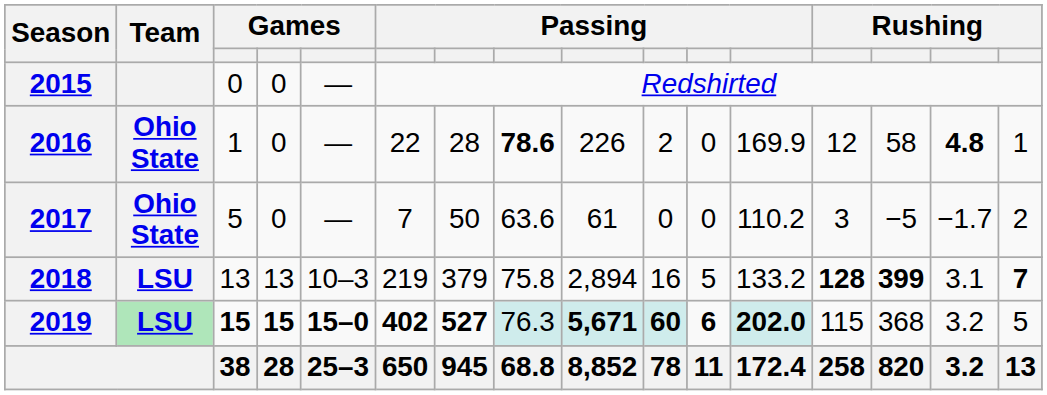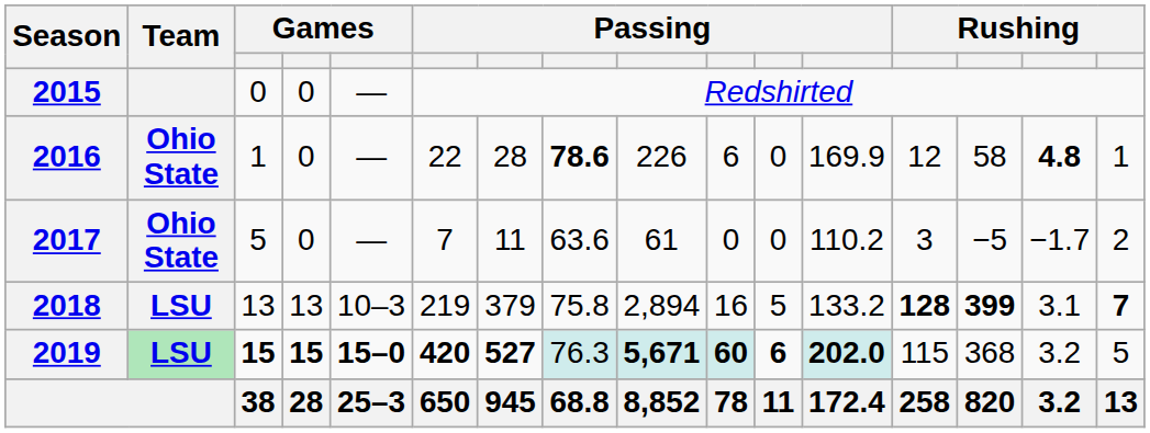2016 | column 10: 2 -> 6
2017 | column 7: 50 -> 11
2019 | column 6: 402 -> 420
